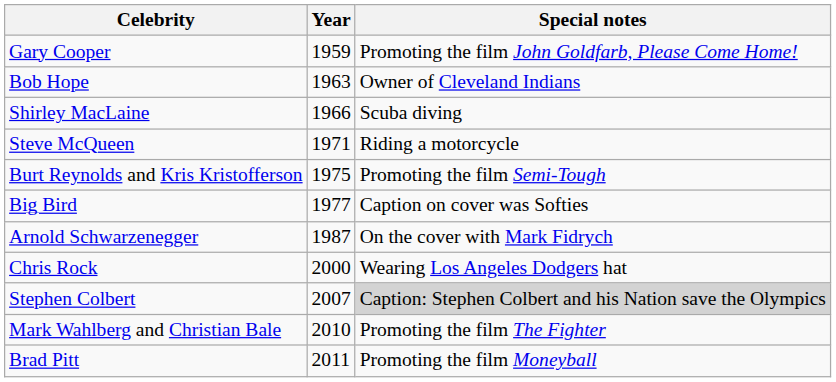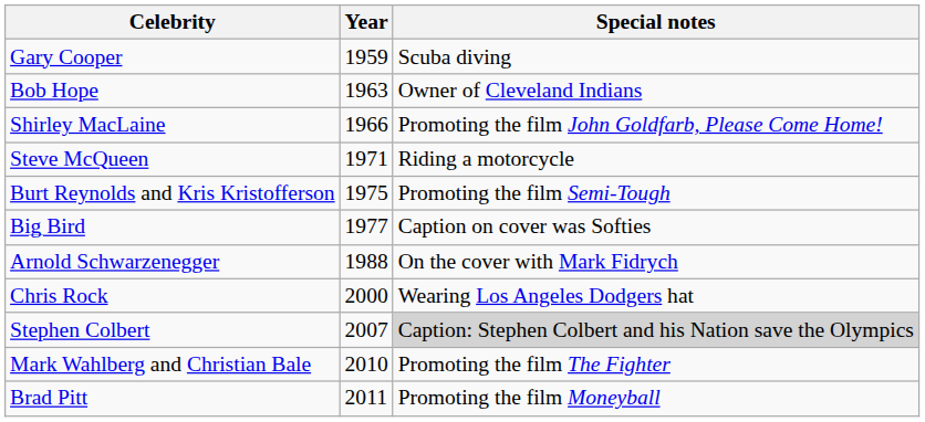Gary Cooper | Special notes: Promoting the film John Goldfarb, Please Come Home! -> Scuba diving
Shirley MacLaine | Special notes: Scuba diving -> Promoting the film John Goldfarb, Please Come Home!
Arnold Schwarzenegger | Year: 1987 -> 1988
